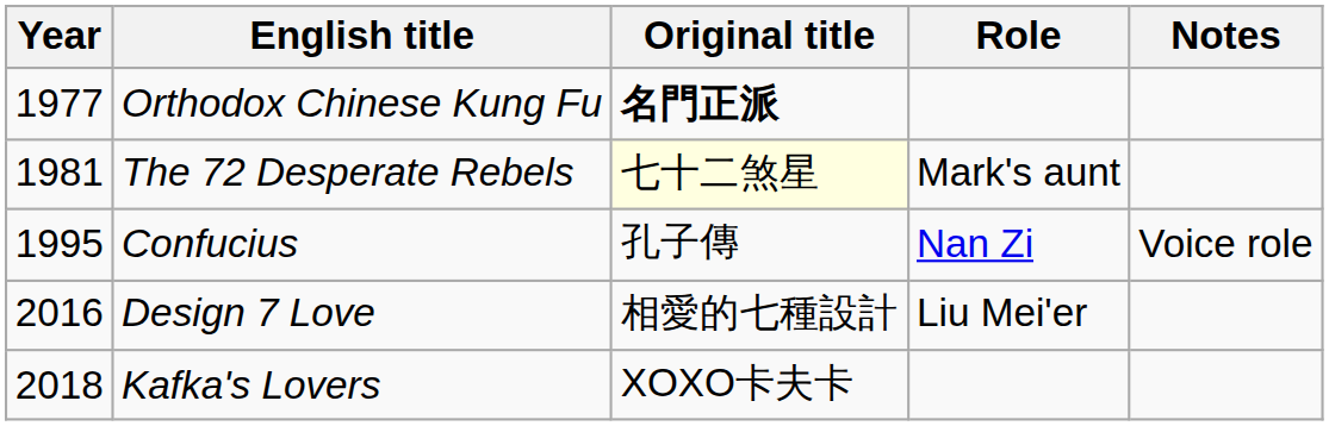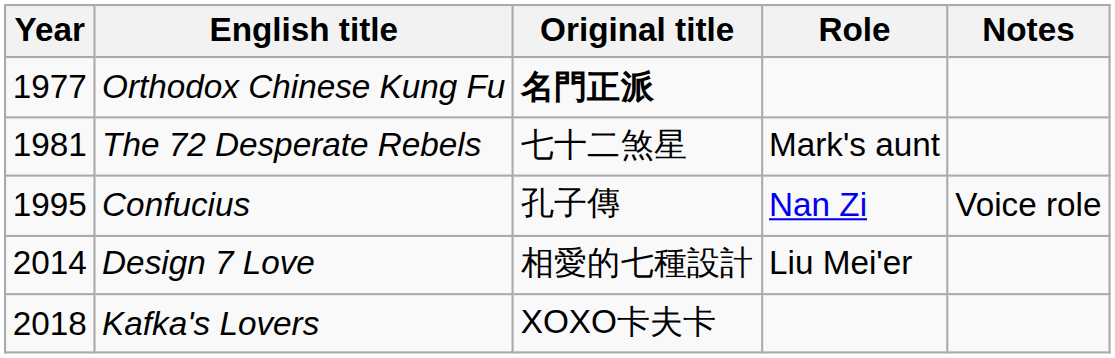The 72 Desperate Rebels | Original title: lightyellow background -> no background
Design 7 Love | Year: 2016 -> 2014
